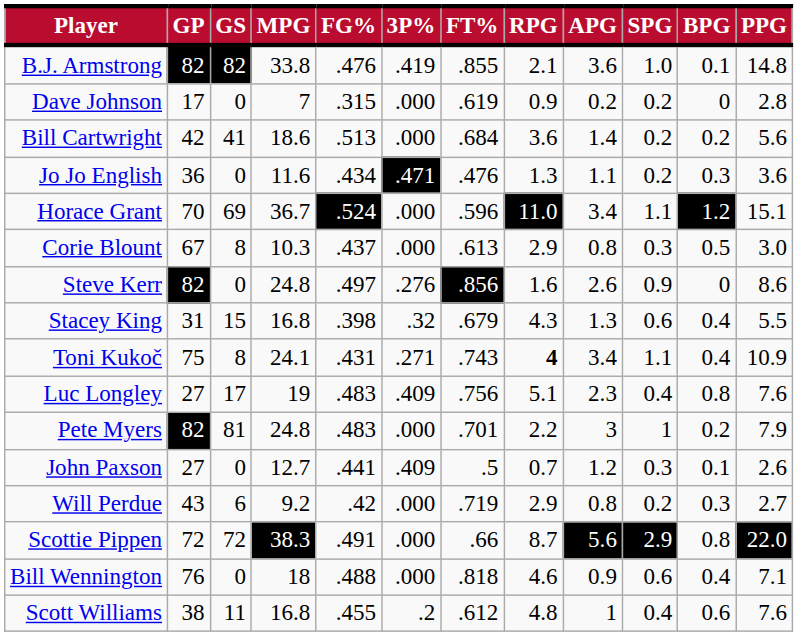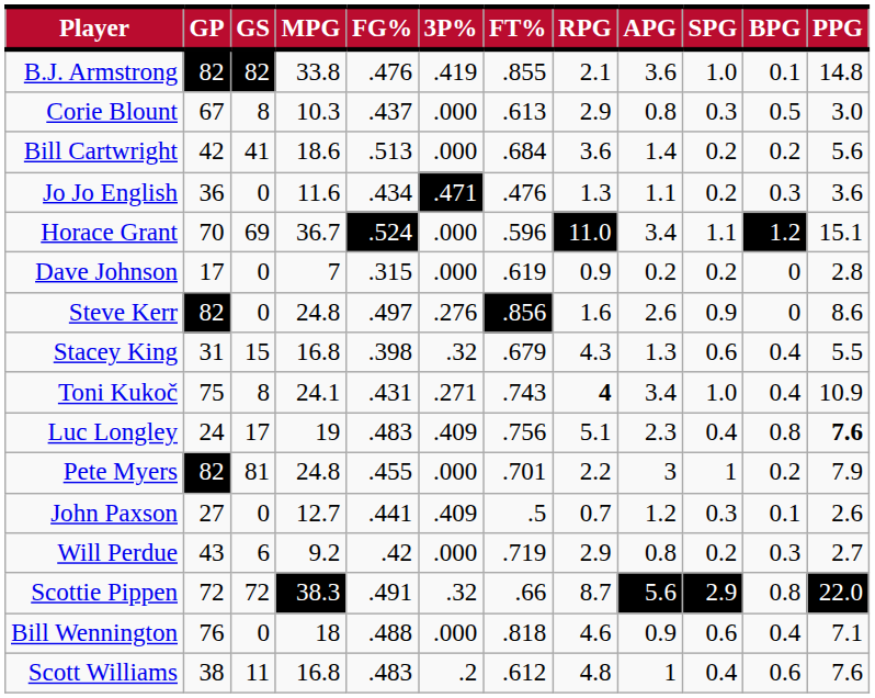rows swapped: Corie Blount <-> Dave Johnson
Toni Kukoč | SPG: 1.1 -> 1.0
Luc Longley | GP: 27 -> 24
Luc Longley | PPG: normal -> bold
Pete Myers | FG%: .483 -> .455
Scottie Pippen | 3P%: .000 -> .32
Scott Williams | FG%: .455 -> .483
